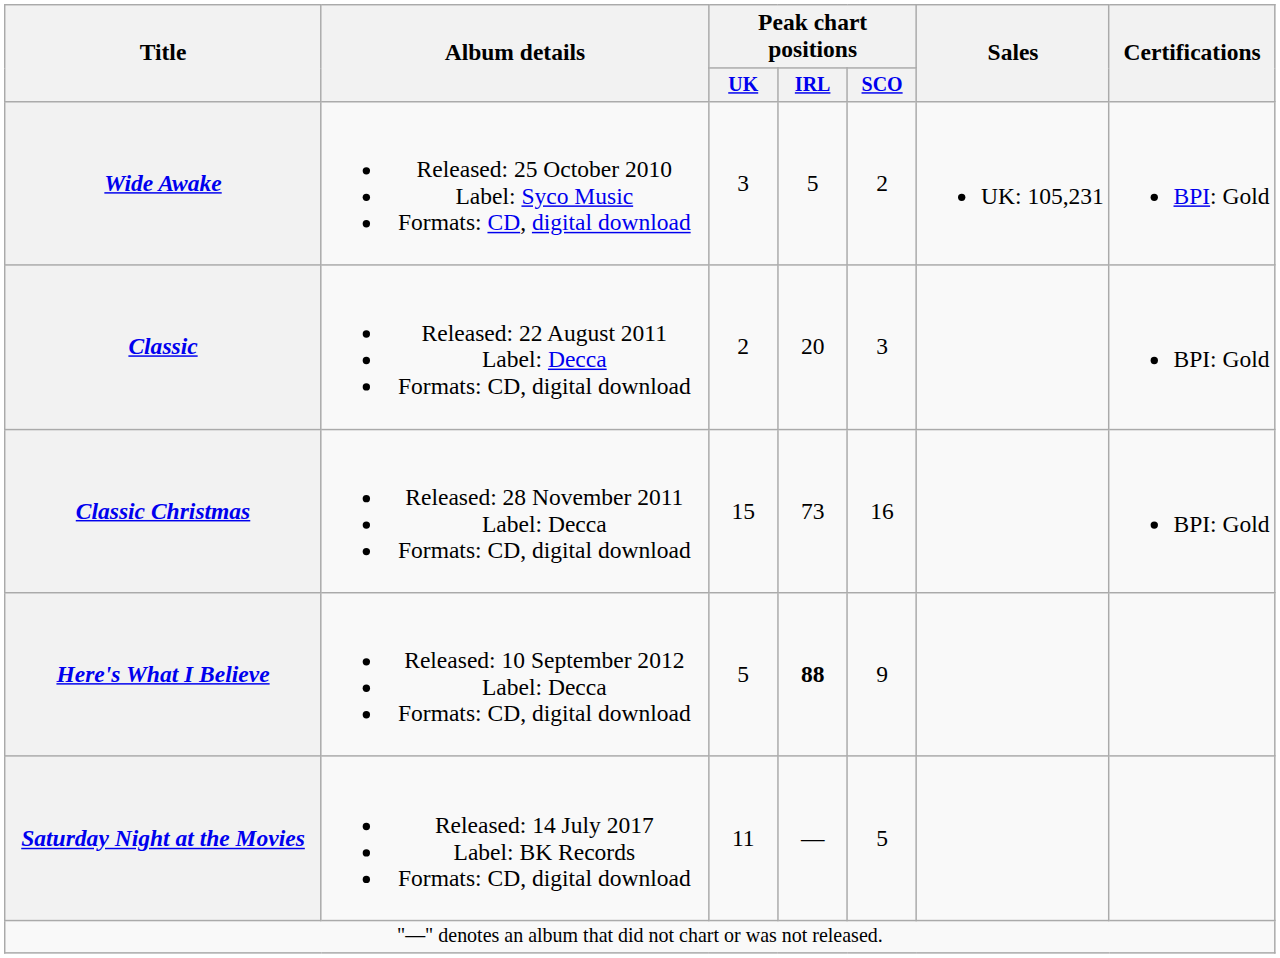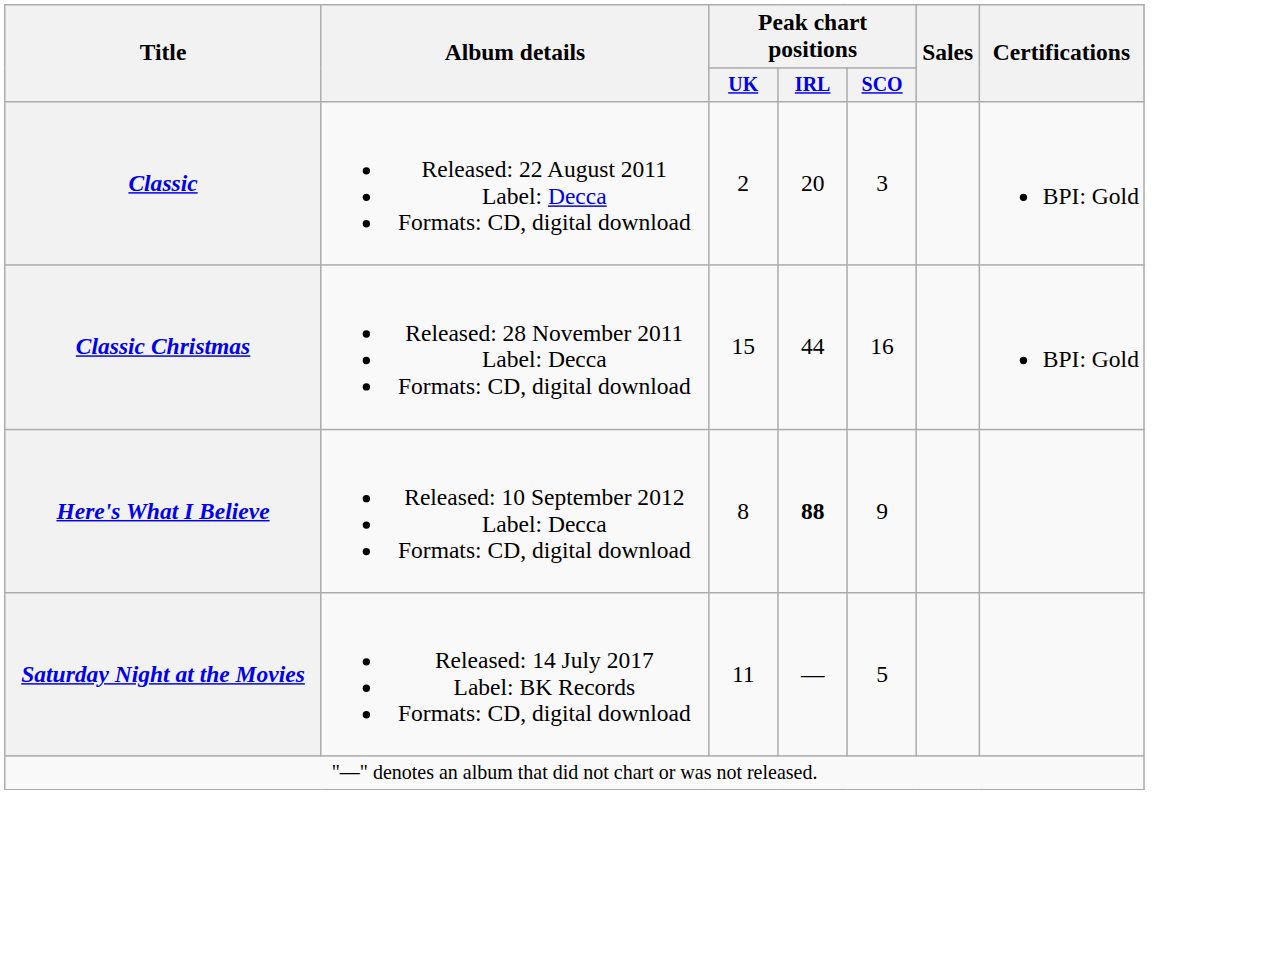- row: Wide Awake | Released: 25 October 2010 Label: Syco Music Formats: CD, digital download | 3 | 5 | 2 | UK: 105,231 | BPI: Gold
Classic Christmas | Peak chart positions / IRL: 73 -> 44
Here's What I Believe | Peak chart positions / UK: 5 -> 8
